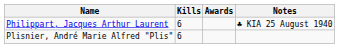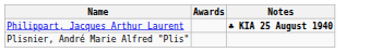- column: Kills | 6 | 6
Philippart, Jacques Arthur Laurent | Notes: normal -> bold
